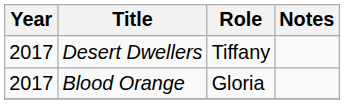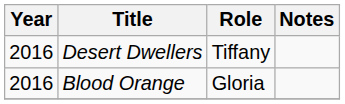Desert Dwellers | Year: 2017 -> 2016
Blood Orange | Year: 2017 -> 2016
